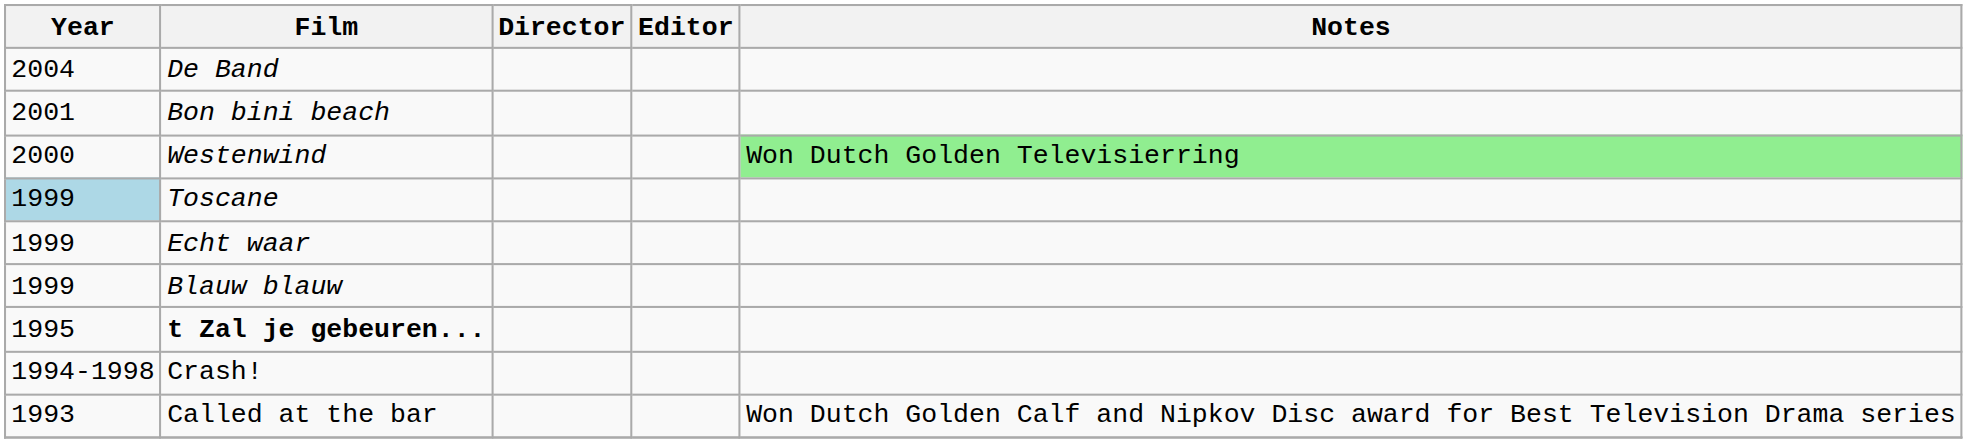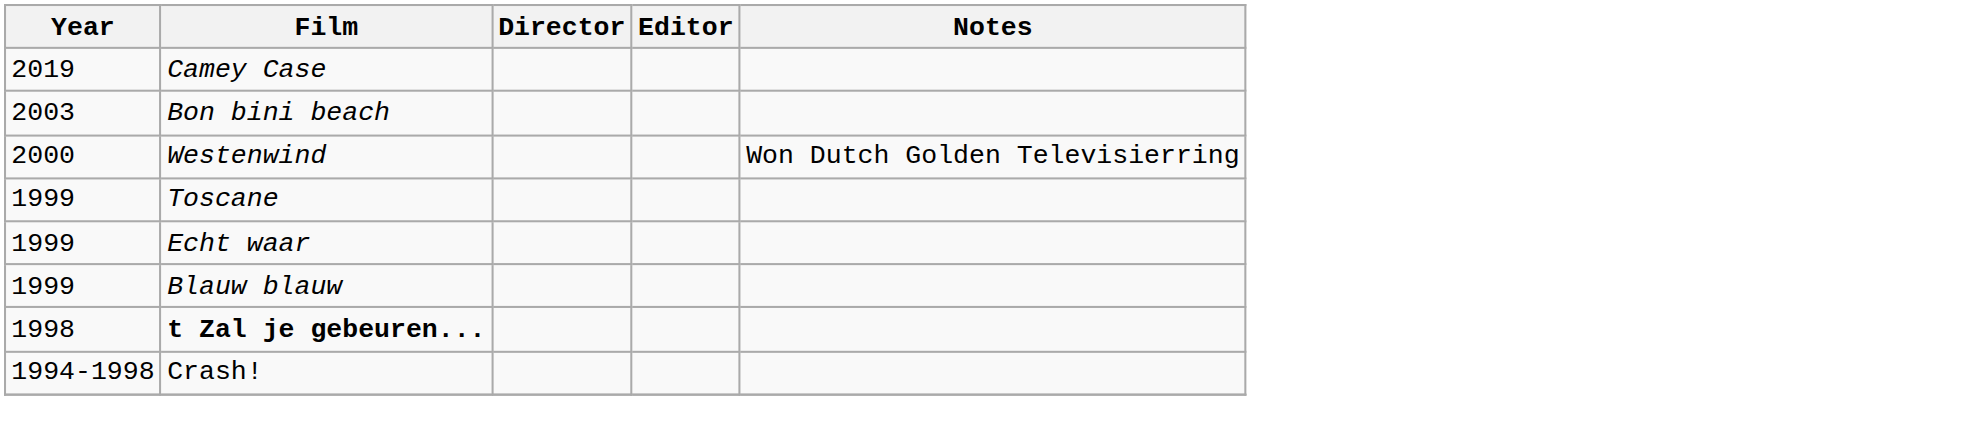+ row: 2019 | Camey Case
- row: 2004 | De Band
Bon bini beach | Year: 2001 -> 2003
Westenwind | Notes: lightgreen background -> no background
Toscane | Year: lightblue background -> no background
t Zal je gebeuren... | Year: 1995 -> 1998
- row: 1993 | Called at the bar | Won Dutch Golden Calf and Nipkov Disc award for Best Television Drama series
